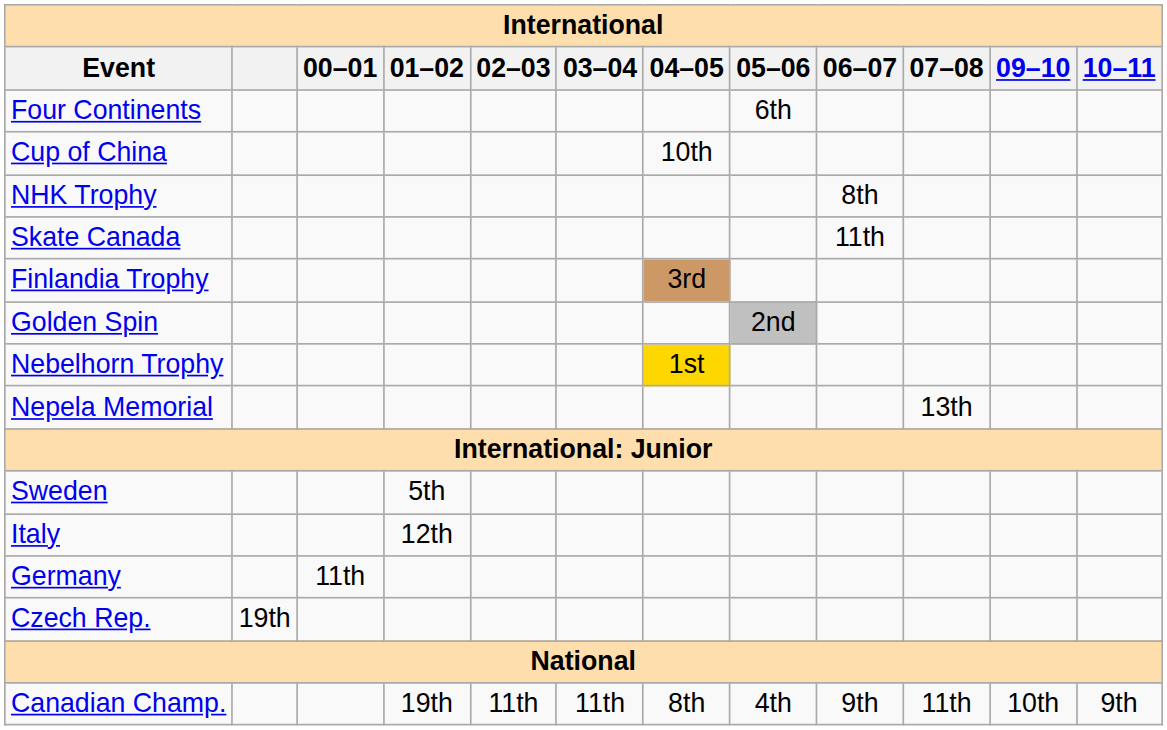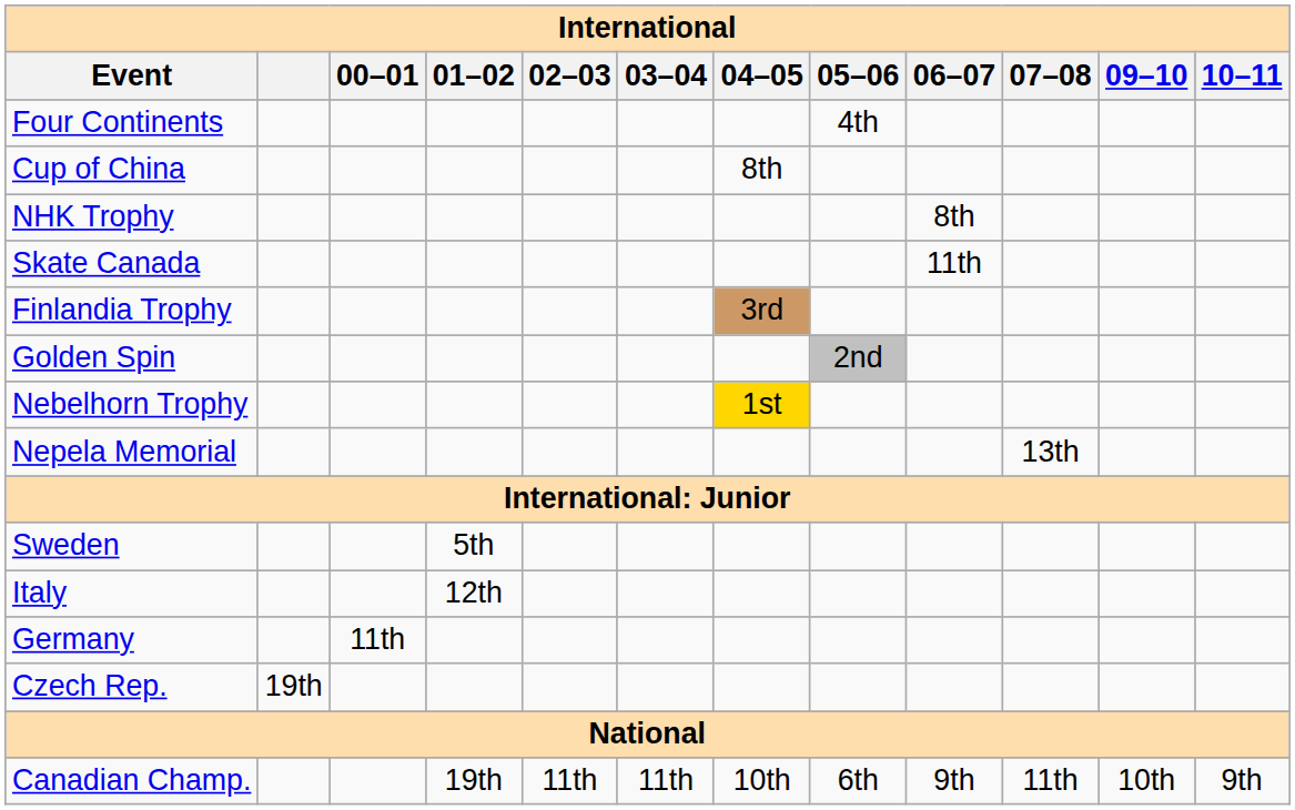Four Continents | 05–06: 6th -> 4th
Cup of China | 04–05: 10th -> 8th
Canadian Champ. | 04–05: 8th -> 10th
Canadian Champ. | 05–06: 4th -> 6th
